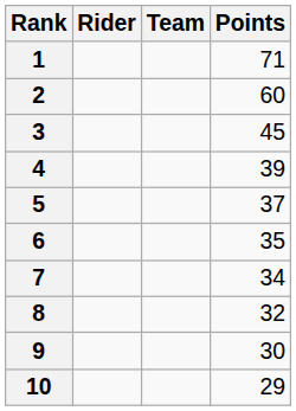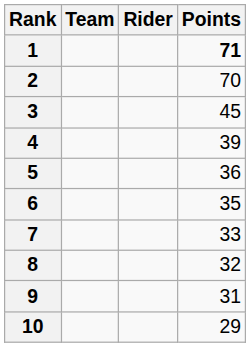columns swapped: Rider <-> Team
1 | Points: normal -> bold
2 | Points: 60 -> 70
5 | Points: 37 -> 36
7 | Points: 34 -> 33
9 | Points: 30 -> 31
